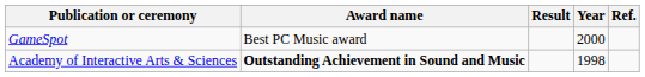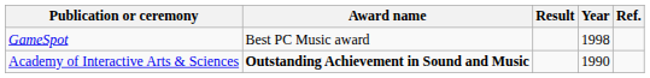GameSpot | Year: 2000 -> 1998
Academy of Interactive Arts & Sciences | Year: 1998 -> 1990
